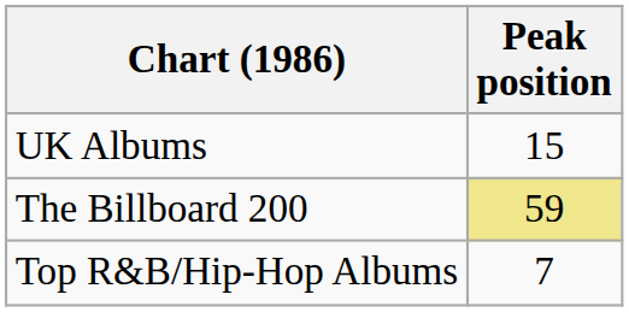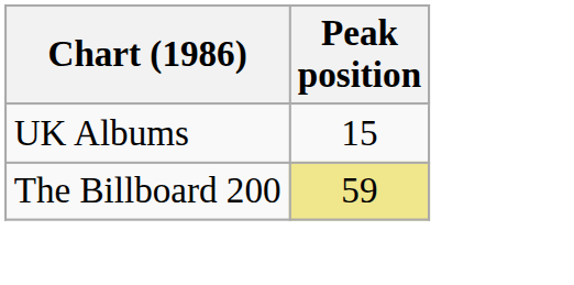- row: Top R&B/Hip-Hop Albums | 7
